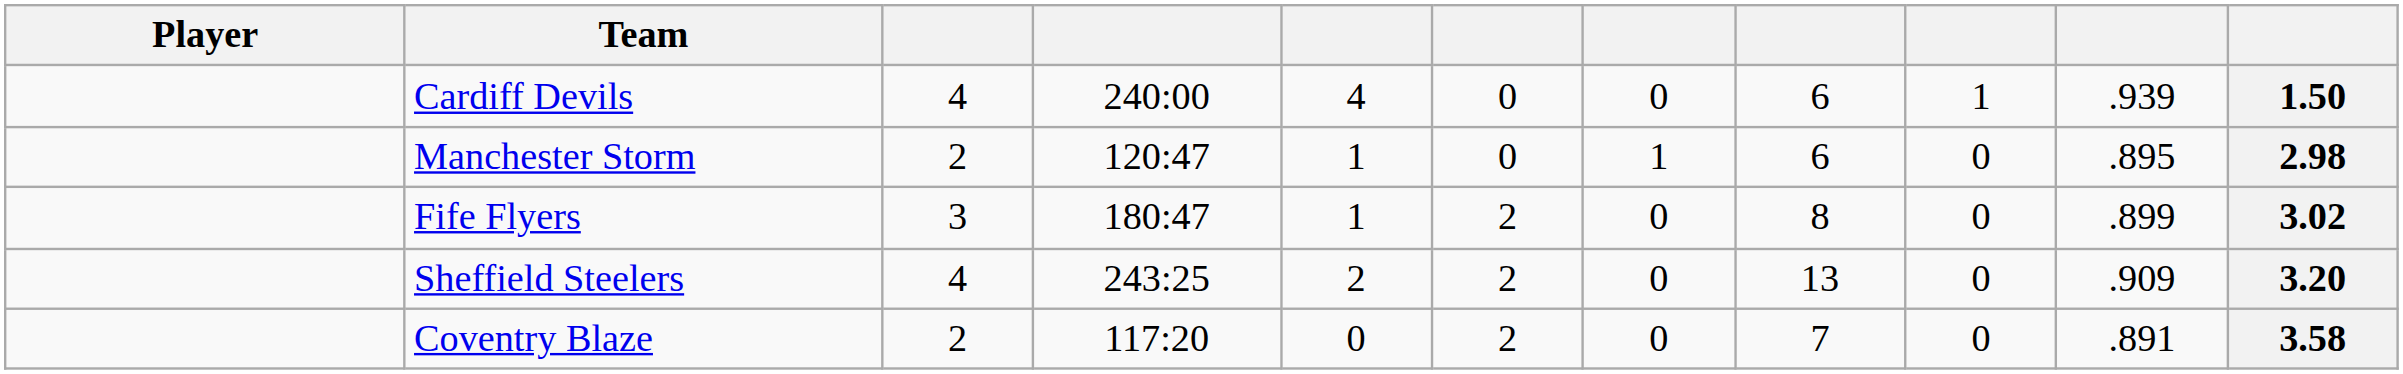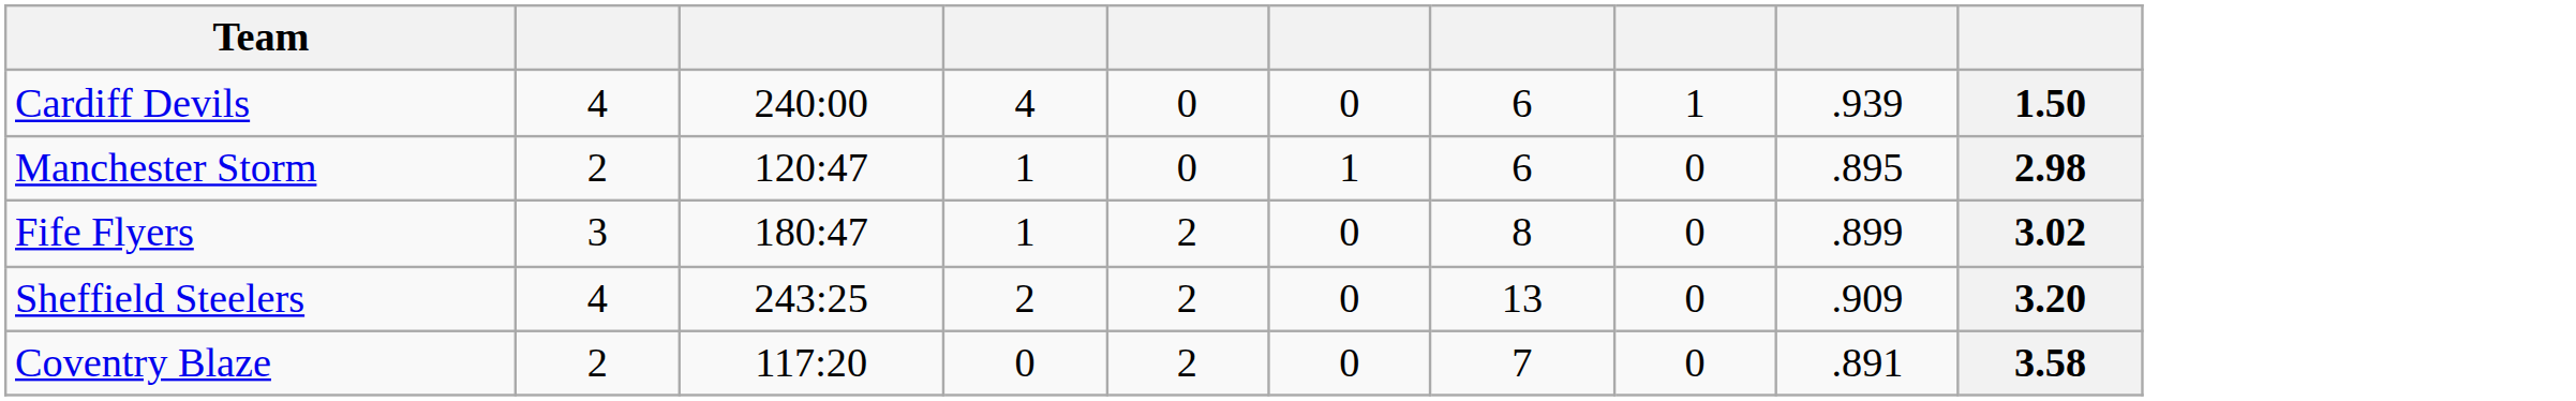- column: Player
